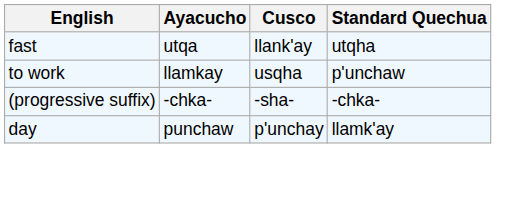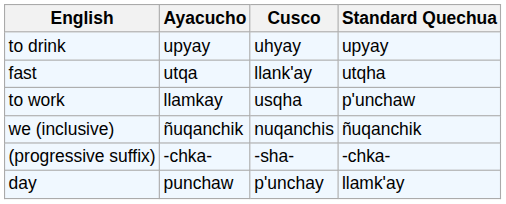+ row: to drink | upyay | uhyay | upyay
+ row: we (inclusive) | ñuqanchik | nuqanchis | ñuqanchik
